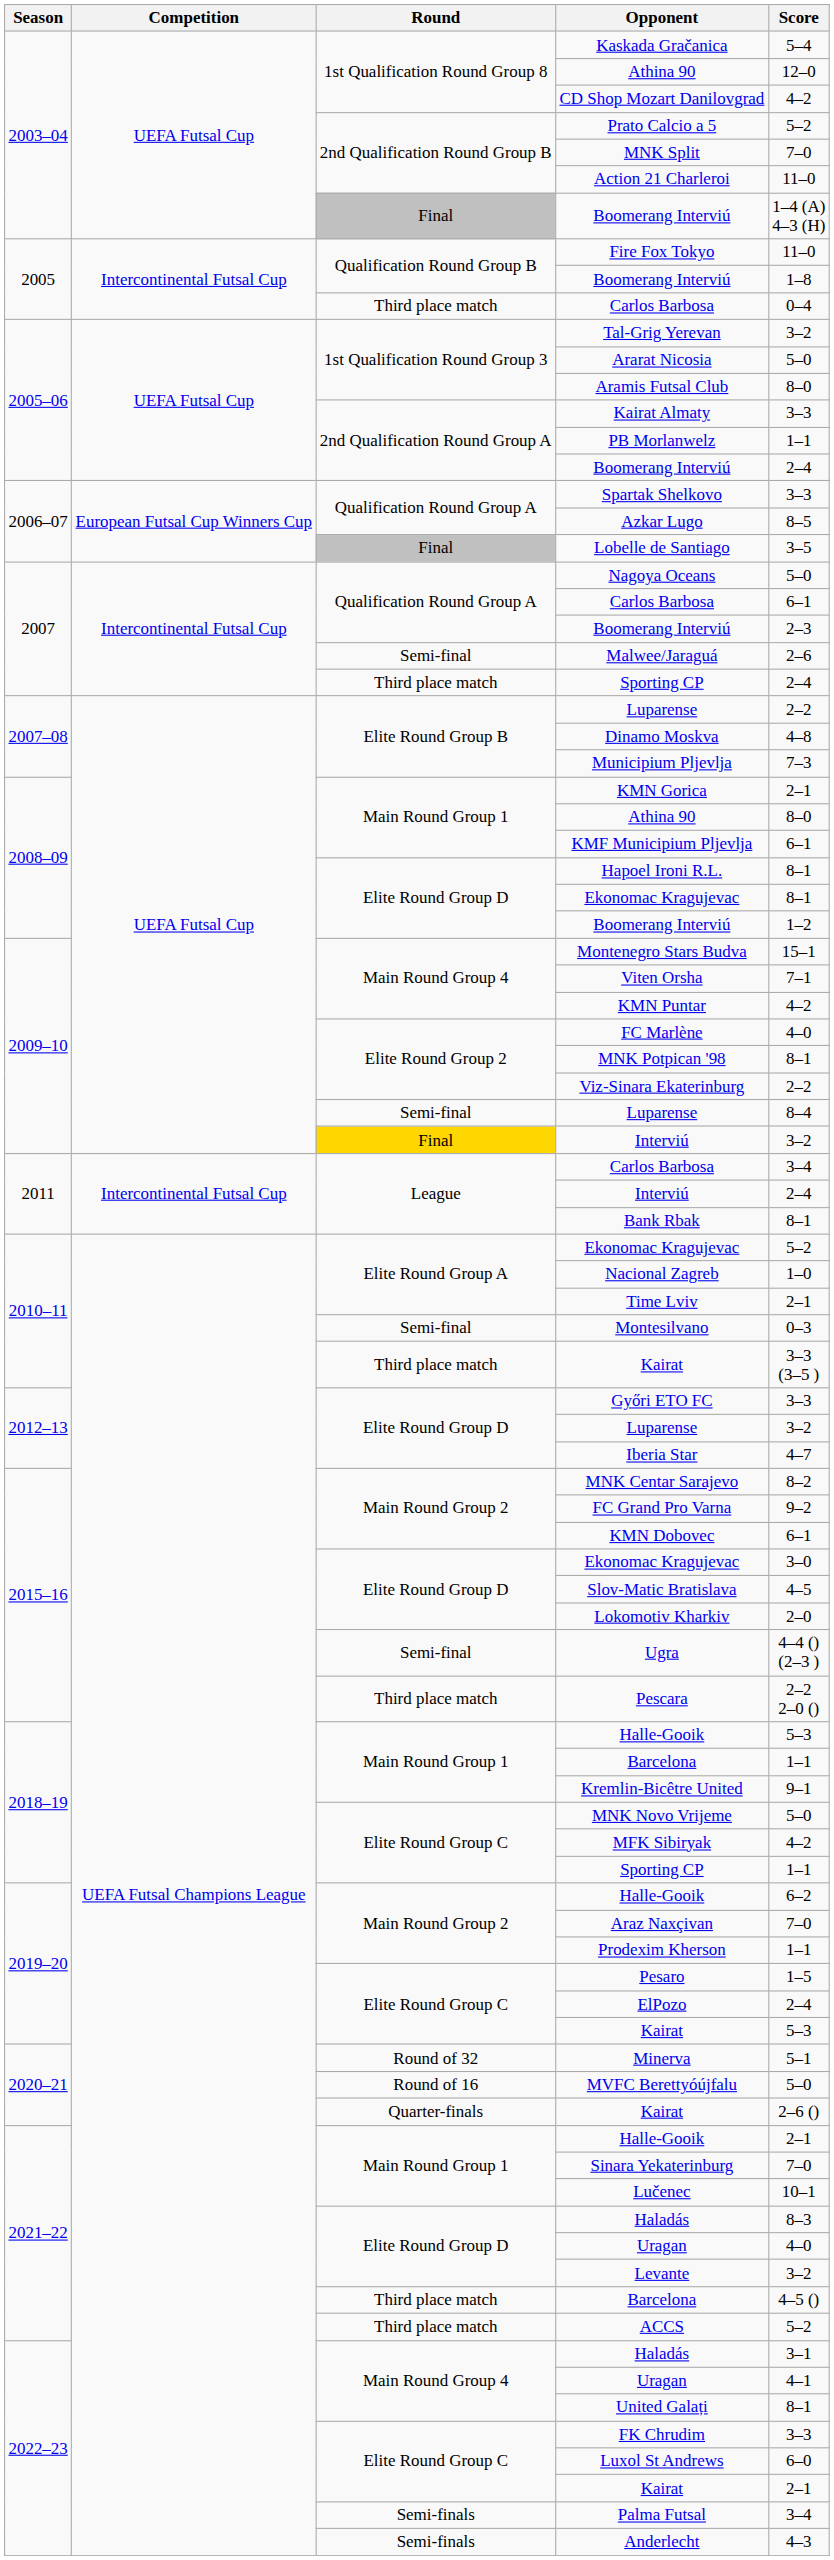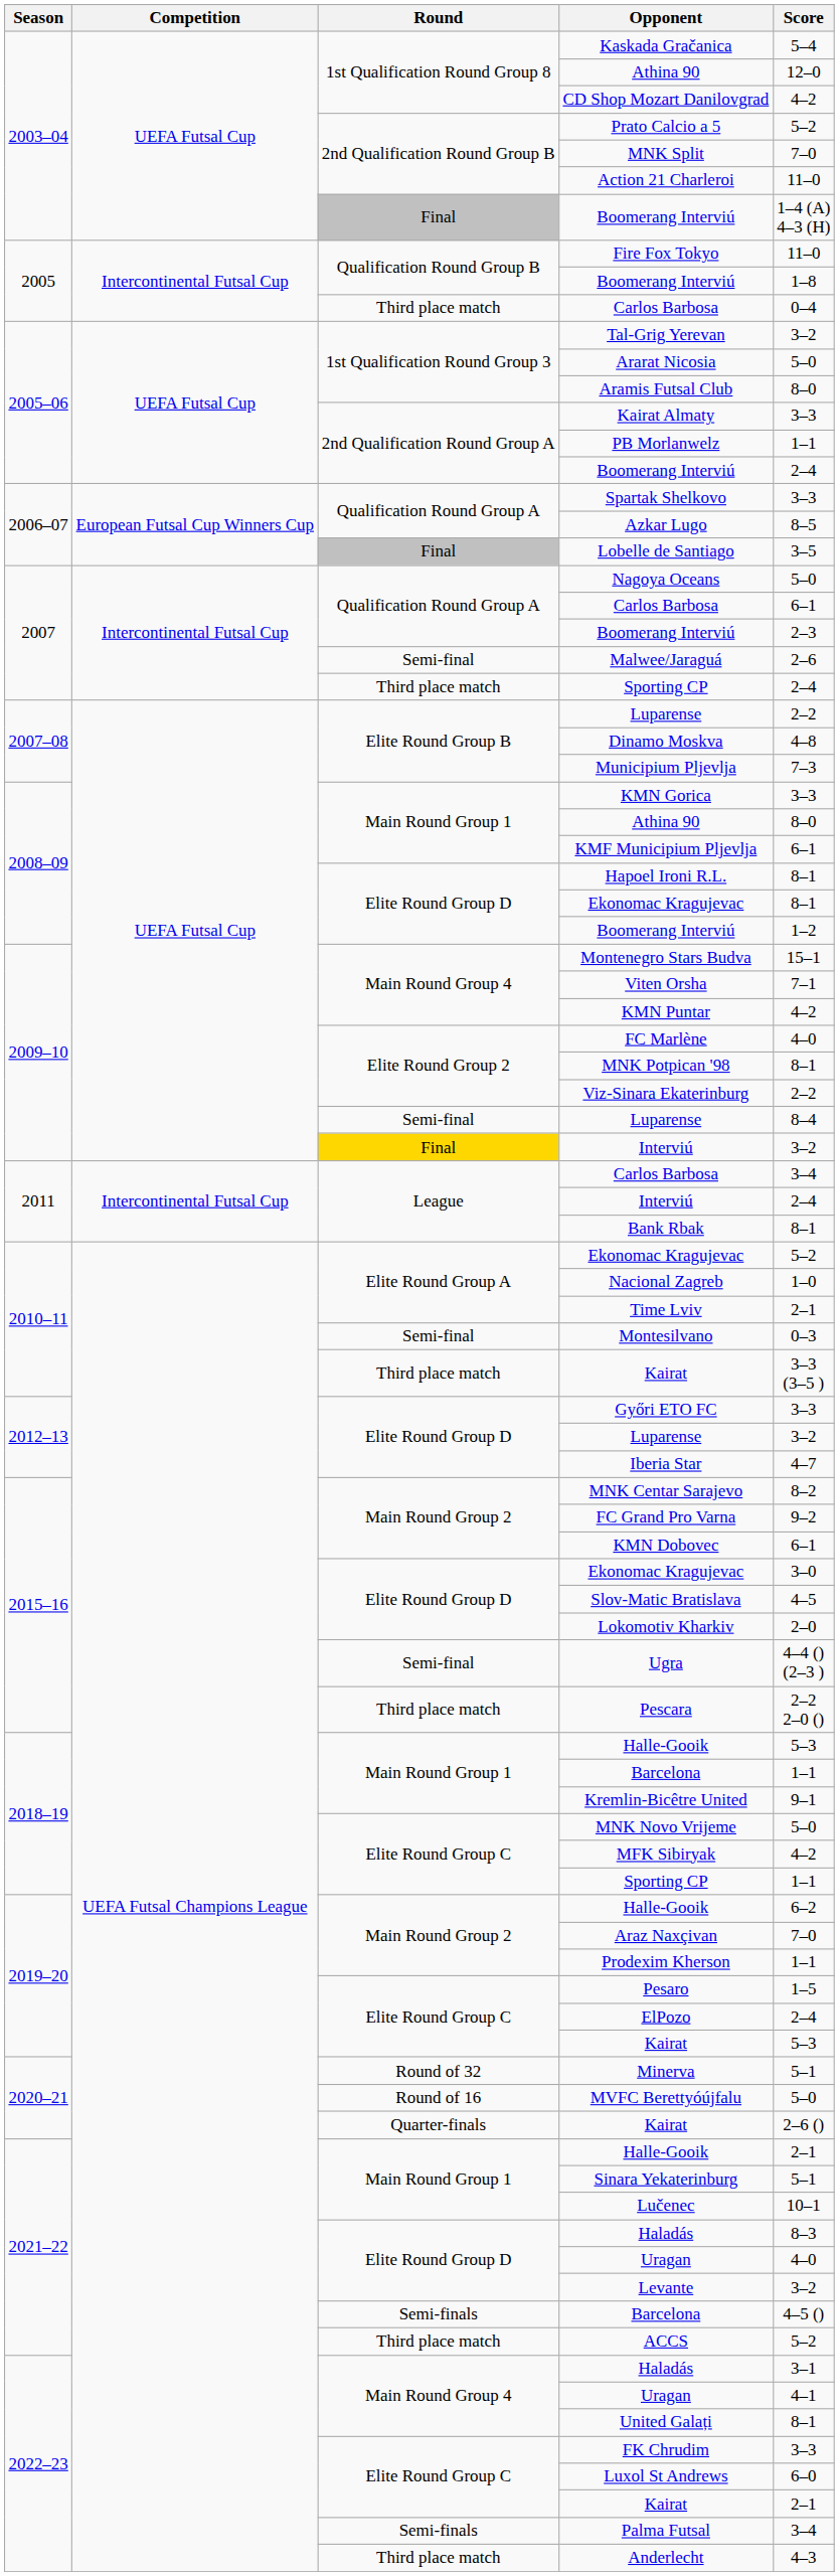KMN Gorica | Score: 2–1 -> 3–3
Sinara Yekaterinburg | Score: 7–0 -> 5–1
2021–22 / Barcelona | Round: Third place match -> Semi-finals
Anderlecht | Round: Semi-finals -> Third place match
